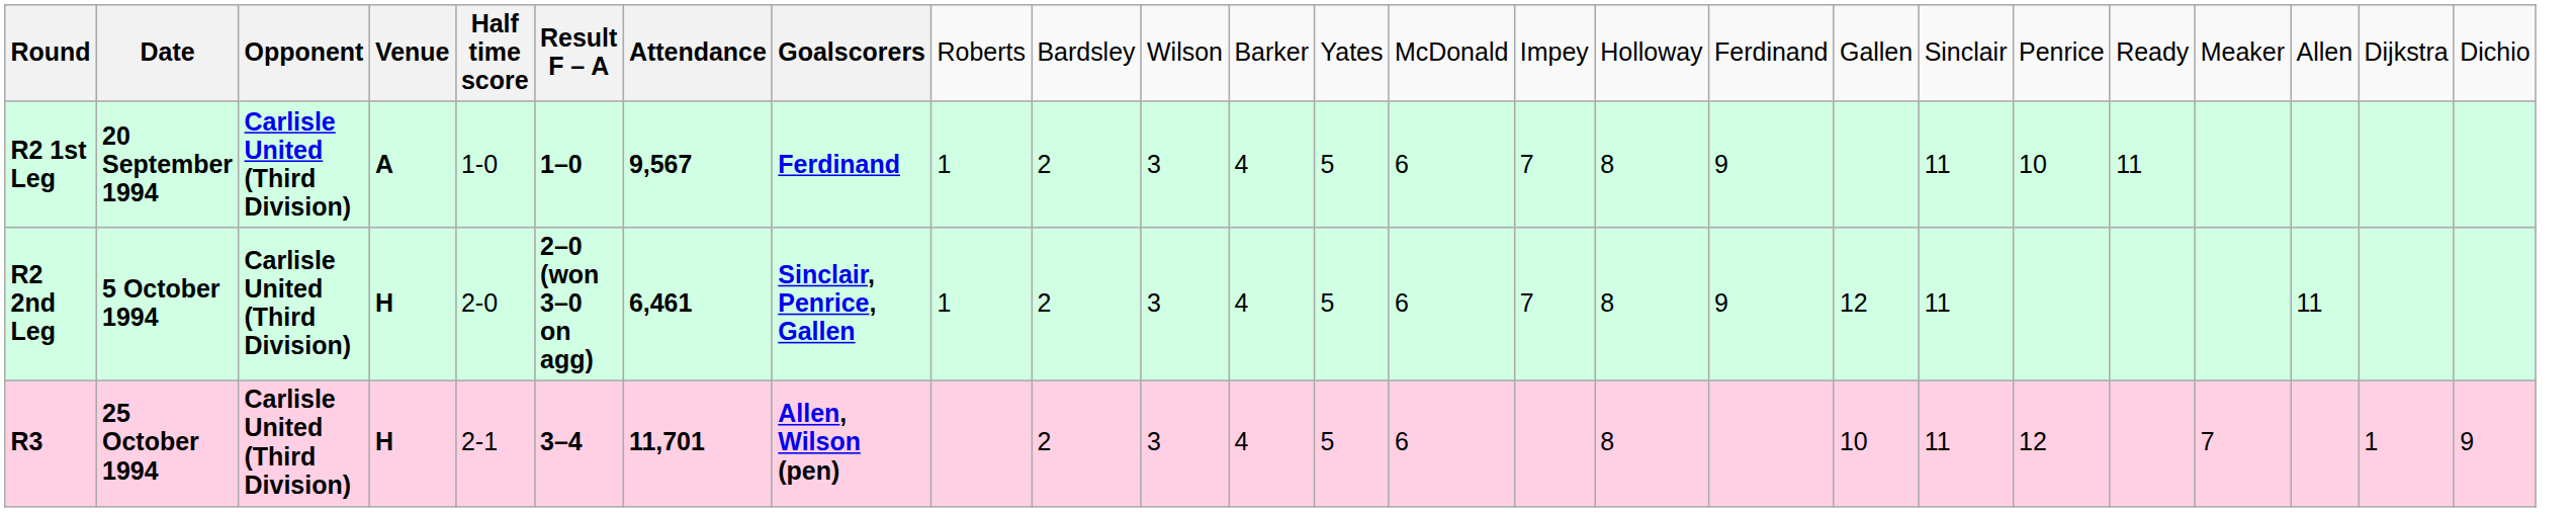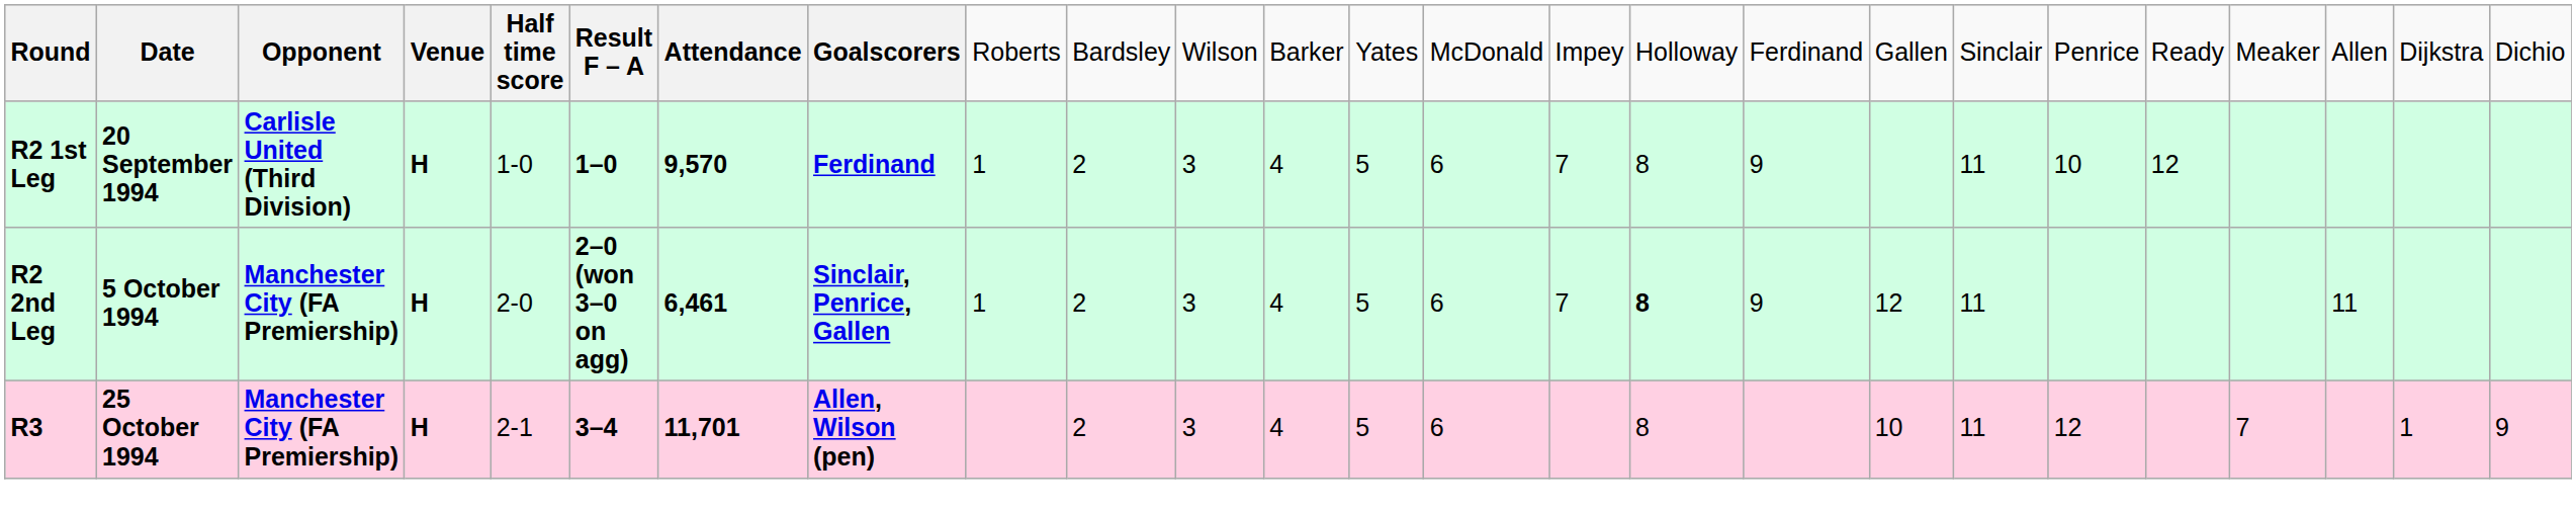R2 1st Leg | column 4: A -> H
R2 1st Leg | column 7: 9,567 -> 9,570
R2 1st Leg | column 21: 11 -> 12
R2 2nd Leg | column 3: Carlisle United (Third Division) -> Manchester City (FA Premiership)
R2 2nd Leg | column 16: normal -> bold
R3 | column 3: Carlisle United (Third Division) -> Manchester City (FA Premiership)
